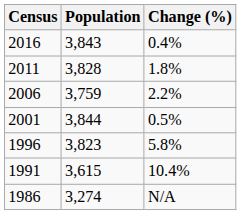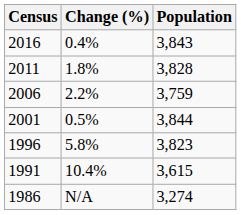columns swapped: Population <-> Change (%)
